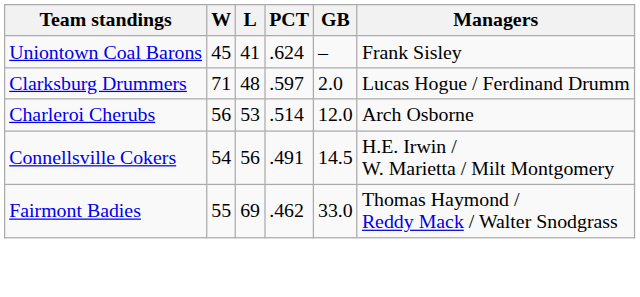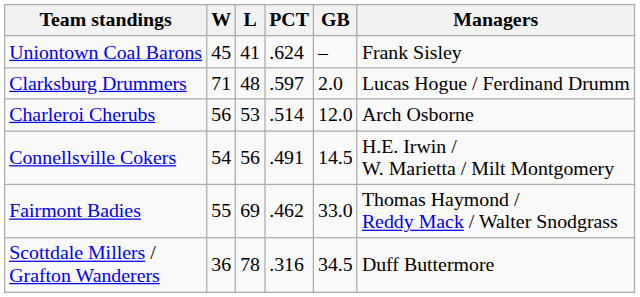+ row: Scottdale Millers / Grafton Wanderers | 36 | 78 | .316 | 34.5 | Duff Buttermore
